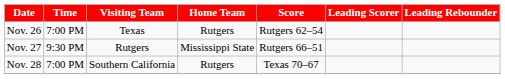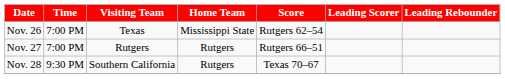Nov. 26 | Home Team: Rutgers -> Mississippi State
Nov. 27 | Time: 9:30 PM -> 7:00 PM
Nov. 27 | Home Team: Mississippi State -> Rutgers
Nov. 28 | Time: 7:00 PM -> 9:30 PM
